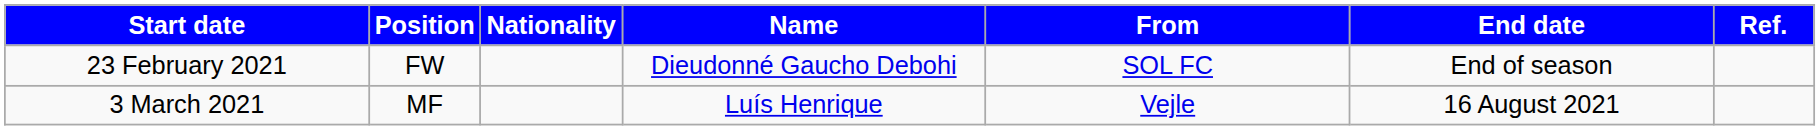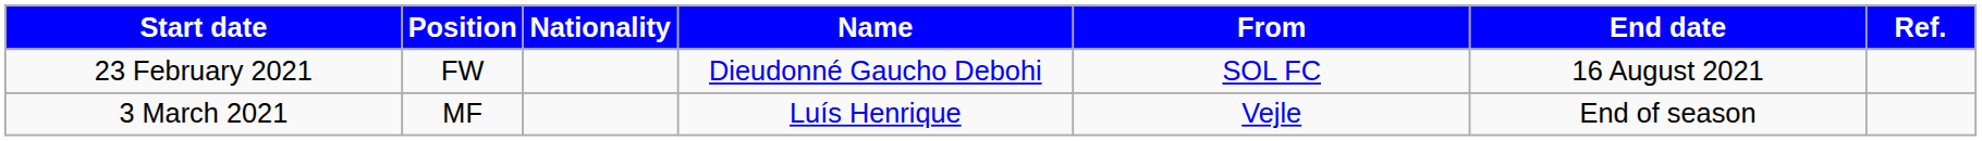23 February 2021 | End date: End of season -> 16 August 2021
3 March 2021 | End date: 16 August 2021 -> End of season
